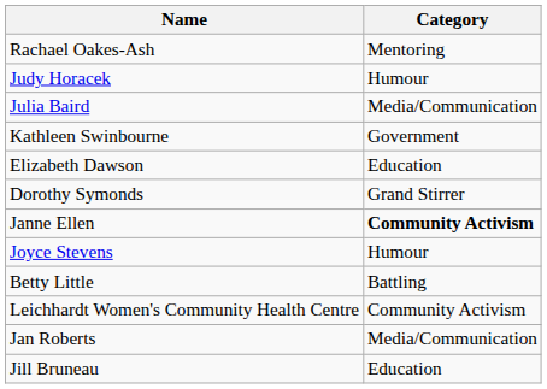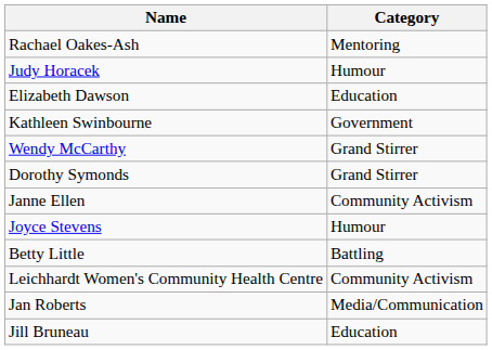- row: Julia Baird | Media/Communication
rows swapped: Kathleen Swinbourne <-> Elizabeth Dawson
+ row: Wendy McCarthy | Grand Stirrer
Janne Ellen | Category: bold -> normal
